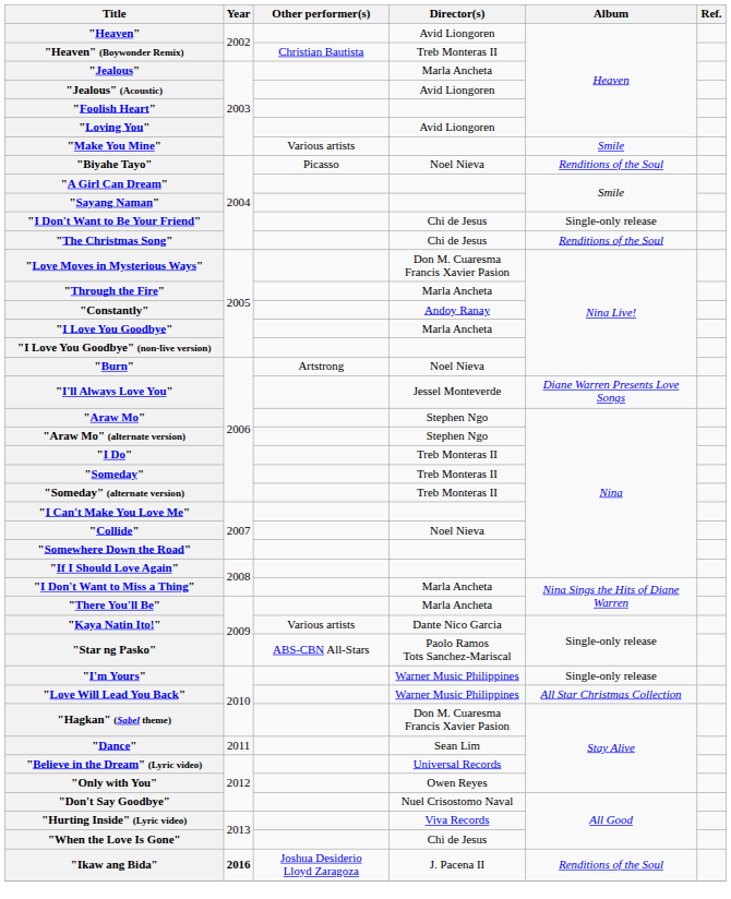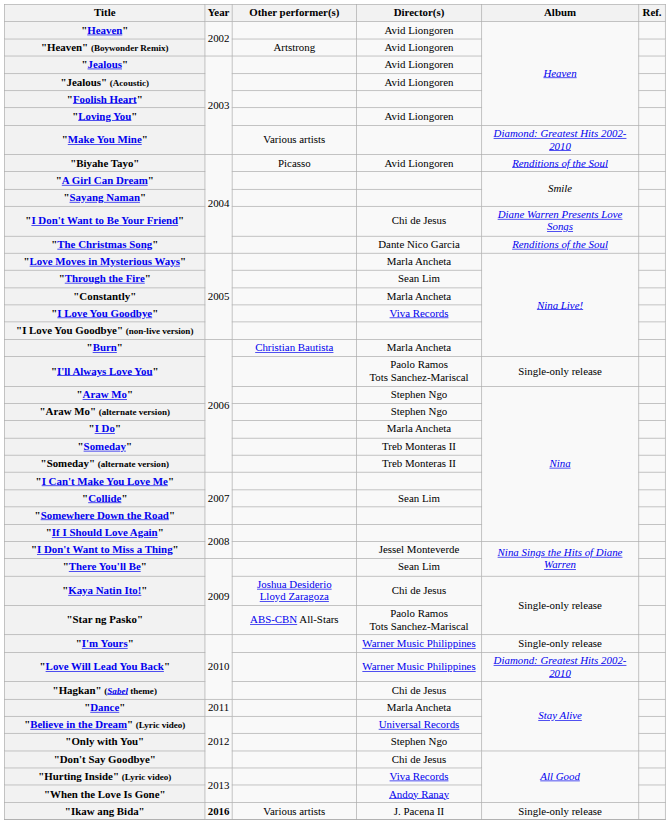"Heaven" (Boywonder Remix) | Other performer(s): Christian Bautista -> Artstrong
"Heaven" (Boywonder Remix) | Director(s): Treb Monteras II -> Avid Liongoren
"Jealous" | Director(s): Marla Ancheta -> Avid Liongoren
"Make You Mine" | Album: Smile -> Diamond: Greatest Hits 2002-2010
"Biyahe Tayo" | Director(s): Noel Nieva -> Avid Liongoren
"I Don't Want to Be Your Friend" | Album: Single-only release -> Diane Warren Presents Love Songs
"The Christmas Song" | Director(s): Chi de Jesus -> Dante Nico Garcia
"Love Moves in Mysterious Ways" | Director(s): Don M. Cuaresma Francis Xavier Pasion -> Marla Ancheta
"Through the Fire" | Director(s): Marla Ancheta -> Sean Lim
"Constantly" | Director(s): Andoy Ranay -> Marla Ancheta
"I Love You Goodbye" | Director(s): Marla Ancheta -> Viva Records
"Burn" | Other performer(s): Artstrong -> Christian Bautista
"Burn" | Director(s): Noel Nieva -> Marla Ancheta
"I'll Always Love You" | Director(s): Jessel Monteverde -> Paolo Ramos Tots Sanchez-Mariscal
"I'll Always Love You" | Album: Diane Warren Presents Love Songs -> Single-only release
"I Do" | Director(s): Treb Monteras II -> Marla Ancheta
"Collide" | Director(s): Noel Nieva -> Sean Lim
"I Don't Want to Miss a Thing" | Director(s): Marla Ancheta -> Jessel Monteverde
"There You'll Be" | Director(s): Marla Ancheta -> Sean Lim
"Kaya Natin Ito!" | Other performer(s): Various artists -> Joshua Desiderio Lloyd Zaragoza
"Kaya Natin Ito!" | Director(s): Dante Nico Garcia -> Chi de Jesus
"Love Will Lead You Back" | Album: All Star Christmas Collection -> Diamond: Greatest Hits 2002-2010
"Hagkan" (Sabel theme) | Director(s): Don M. Cuaresma Francis Xavier Pasion -> Chi de Jesus
"Dance" | Director(s): Sean Lim -> Marla Ancheta
"Only with You" | Director(s): Owen Reyes -> Stephen Ngo
"Don't Say Goodbye" | Director(s): Nuel Crisostomo Naval -> Chi de Jesus
"When the Love Is Gone" | Director(s): Chi de Jesus -> Andoy Ranay
"Ikaw ang Bida" | Other performer(s): Joshua Desiderio Lloyd Zaragoza -> Various artists
"Ikaw ang Bida" | Album: Renditions of the Soul -> Single-only release
